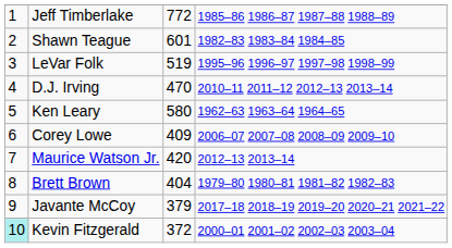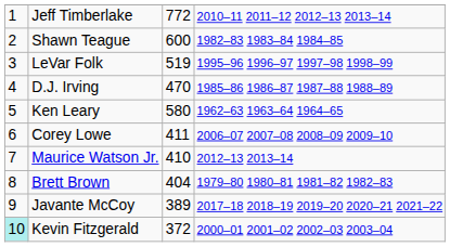Jeff Timberlake | column 4: 1985–86 1986–87 1987–88 1988–89 -> 2010–11 2011–12 2012–13 2013–14
Shawn Teague | column 3: 601 -> 600
D.J. Irving | column 4: 2010–11 2011–12 2012–13 2013–14 -> 1985–86 1986–87 1987–88 1988–89
Corey Lowe | column 3: 409 -> 411
Maurice Watson Jr. | column 3: 420 -> 410
Javante McCoy | column 3: 379 -> 389
